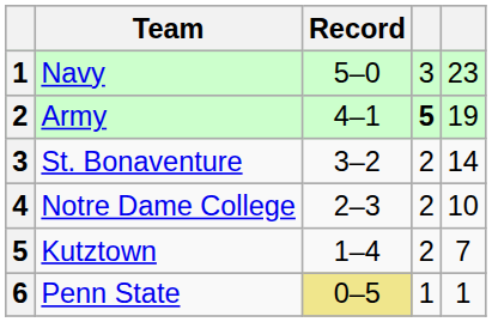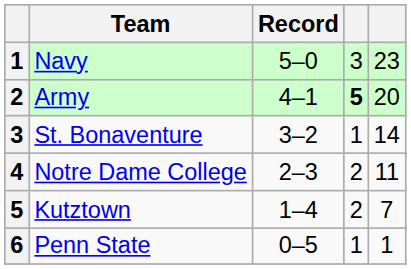Army | column 5: 19 -> 20
St. Bonaventure | column 4: 2 -> 1
Notre Dame College | column 5: 10 -> 11
Penn State | Record: khaki background -> no background
